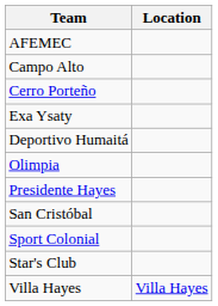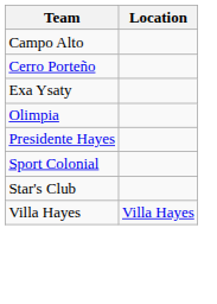- row: AFEMEC
- row: Deportivo Humaitá
- row: San Cristóbal
